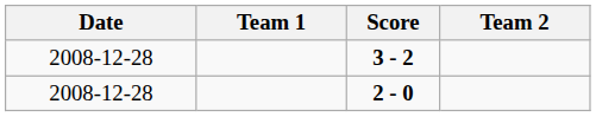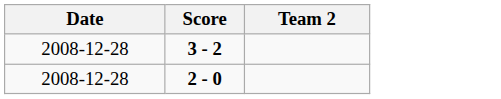- column: Team 1
